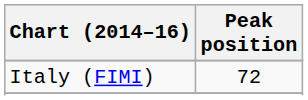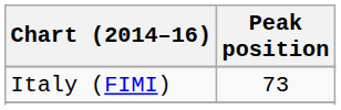Italy (FIMI) | Peak position: 72 -> 73
